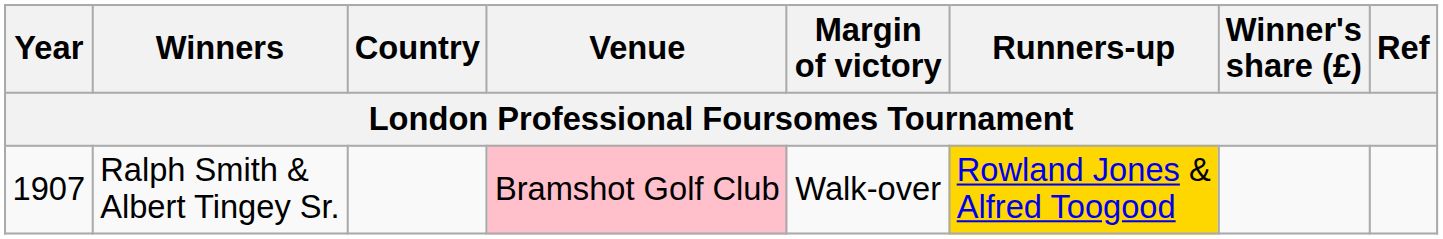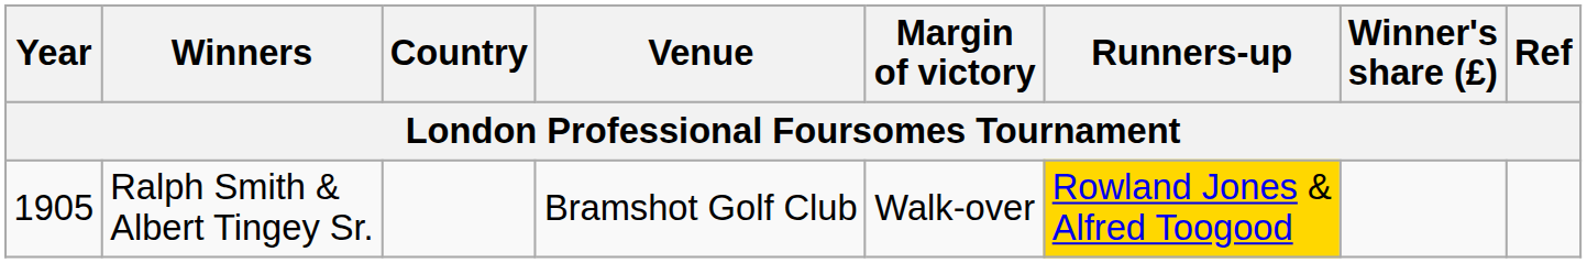Ralph Smith & Albert Tingey Sr. | Year: 1907 -> 1905
Ralph Smith & Albert Tingey Sr. | Venue: pink background -> no background
